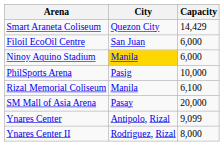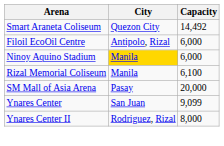Smart Araneta Coliseum | Capacity: 14,429 -> 14,492
Filoil EcoOil Centre | City: San Juan -> Antipolo, Rizal
- row: PhilSports Arena | Pasig | 10,000
Ynares Center | City: Antipolo, Rizal -> San Juan
